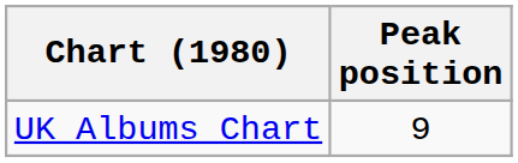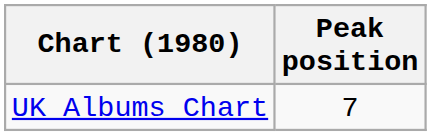UK Albums Chart | Peak position: 9 -> 7
